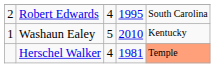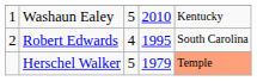rows swapped: Washaun Ealey <-> Robert Edwards
Herschel Walker | column 3: 4 -> 5
Herschel Walker | column 4: 1981 -> 1979
